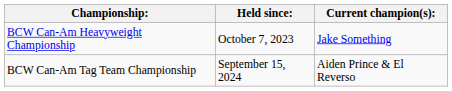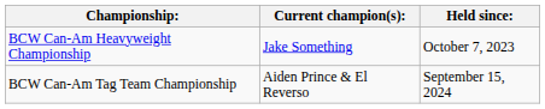columns swapped: Current champion(s): <-> Held since:
